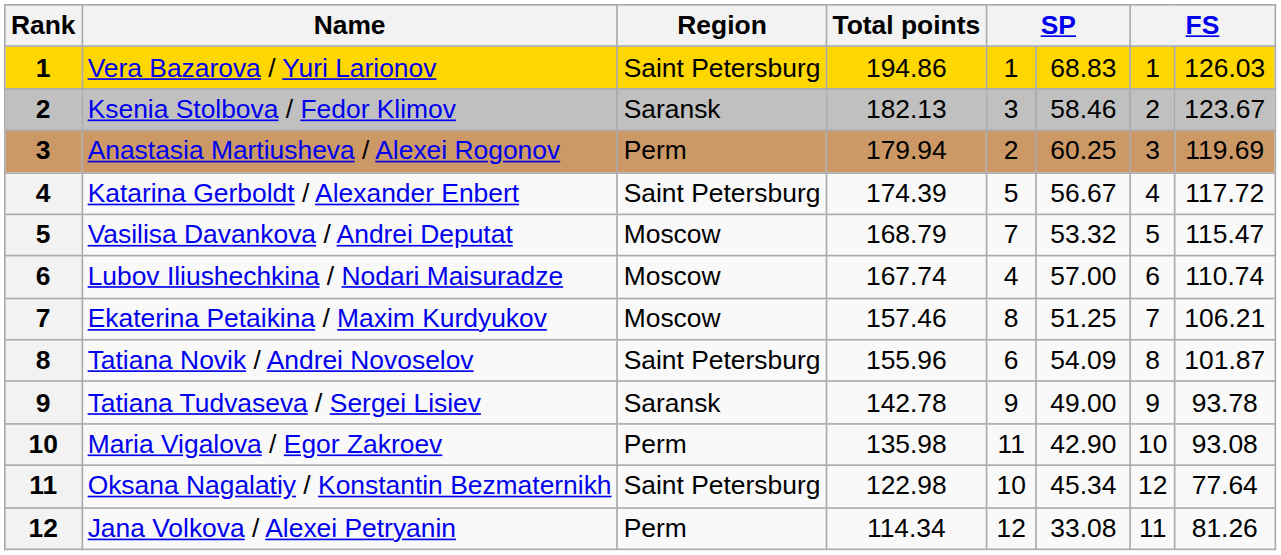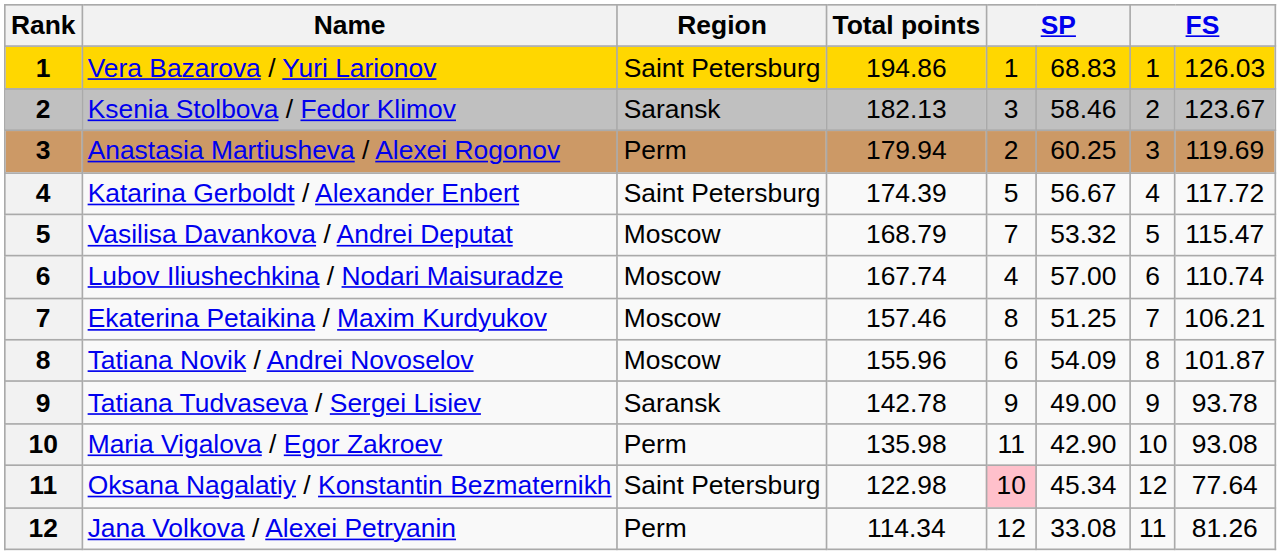Tatiana Novik / Andrei Novoselov | Region: Saint Petersburg -> Moscow
Oksana Nagalatiy / Konstantin Bezmaternikh | column 5: no background -> pink background
